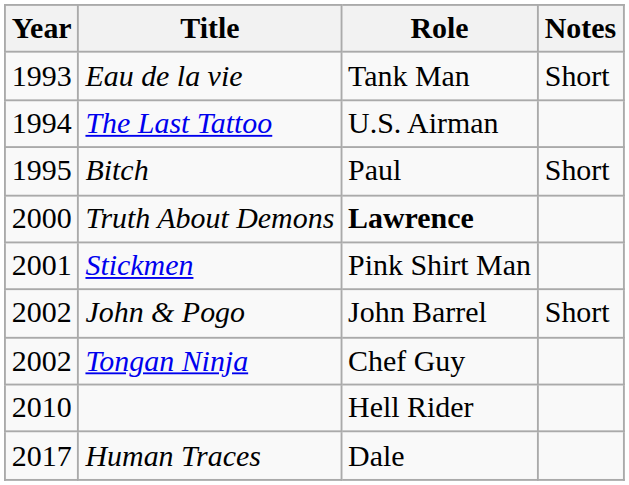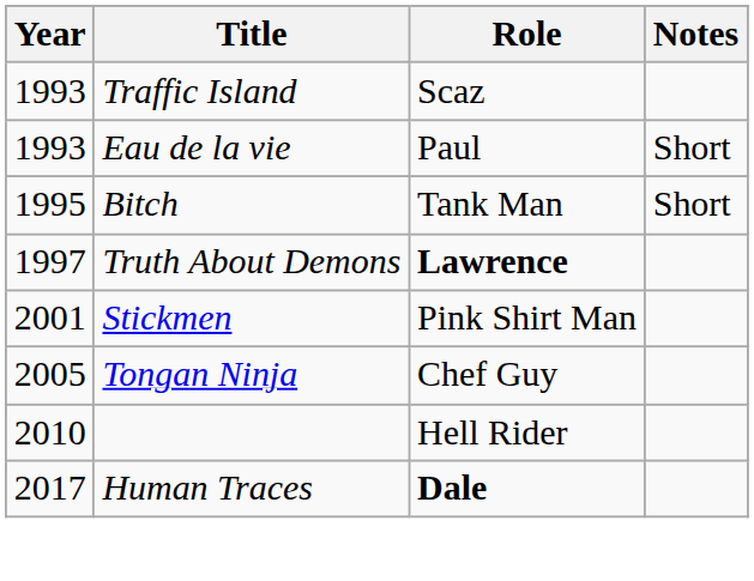+ row: 1993 | Traffic Island | Scaz
Eau de la vie | Role: Tank Man -> Paul
- row: 1994 | The Last Tattoo | U.S. Airman
Bitch | Role: Paul -> Tank Man
Truth About Demons | Year: 2000 -> 1997
- row: 2002 | John & Pogo | John Barrel | Short
Tongan Ninja | Year: 2002 -> 2005
Human Traces | Role: normal -> bold
